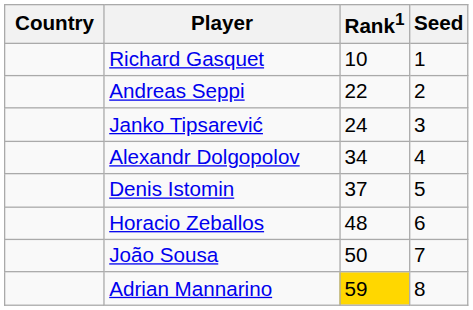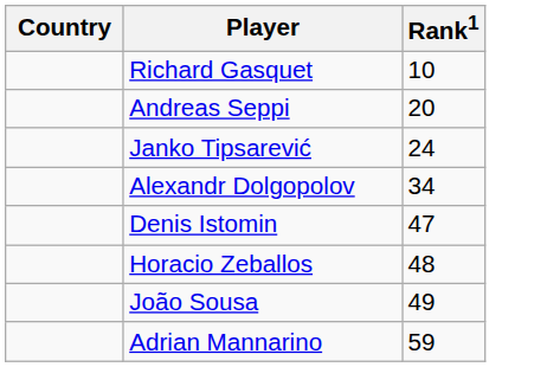- column: Seed | 1 | 2 | 3 | 4 | 5 | 6 | 7 | 8
Andreas Seppi | Rank1: 22 -> 20
Denis Istomin | Rank1: 37 -> 47
João Sousa | Rank1: 50 -> 49
Adrian Mannarino | Rank1: gold background -> no background
